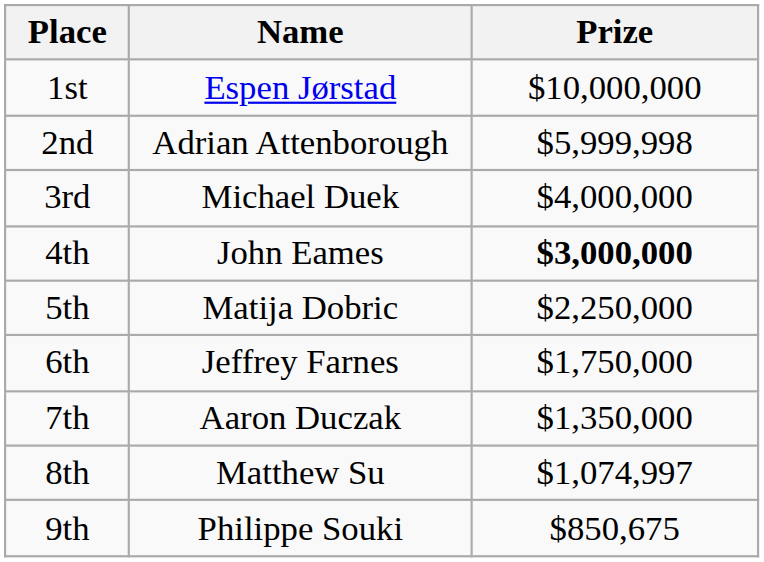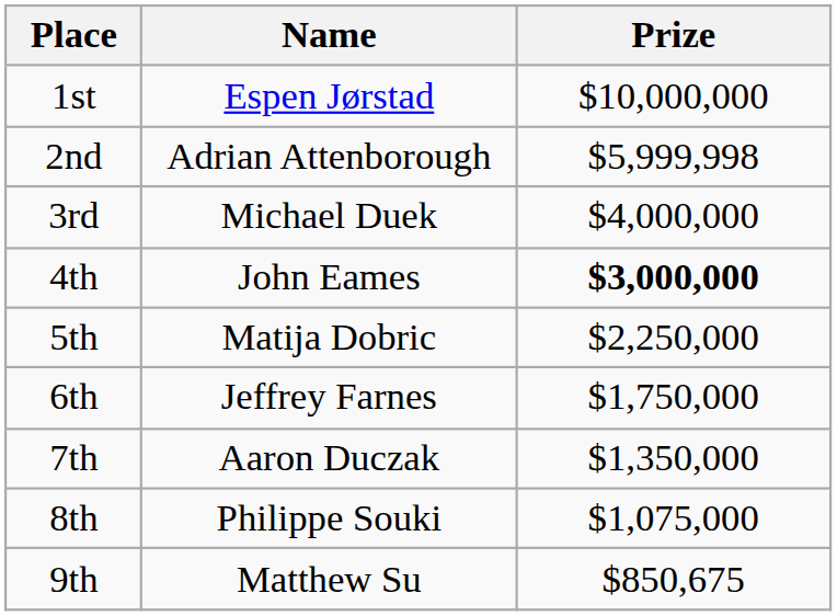8th | Name: Matthew Su -> Philippe Souki
8th | Prize: $1,074,997 -> $1,075,000
9th | Name: Philippe Souki -> Matthew Su
